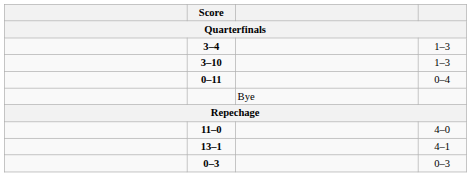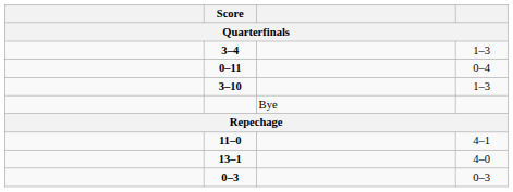rows swapped: 0–11 <-> 3–10
11–0 | column 4: 4–0 -> 4–1
13–1 | column 4: 4–1 -> 4–0
